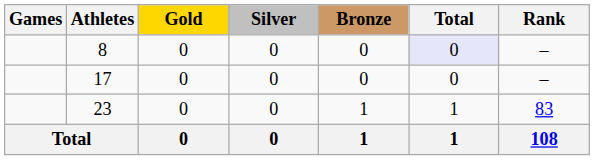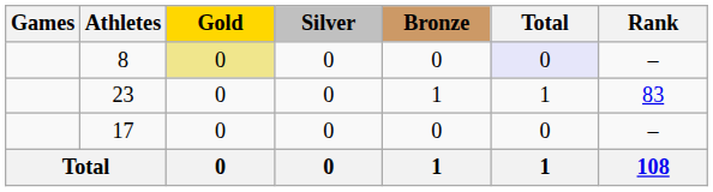8 | Gold: no background -> khaki background
rows swapped: 17 <-> 23
